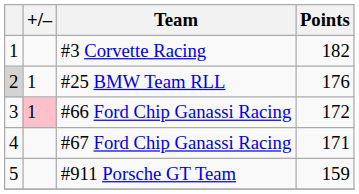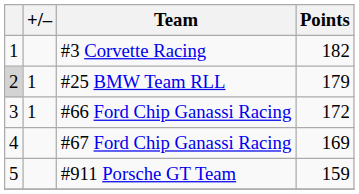#25 BMW Team RLL | Points: 176 -> 179
#66 Ford Chip Ganassi Racing | +/–: pink background -> no background
#67 Ford Chip Ganassi Racing | Points: 171 -> 169
